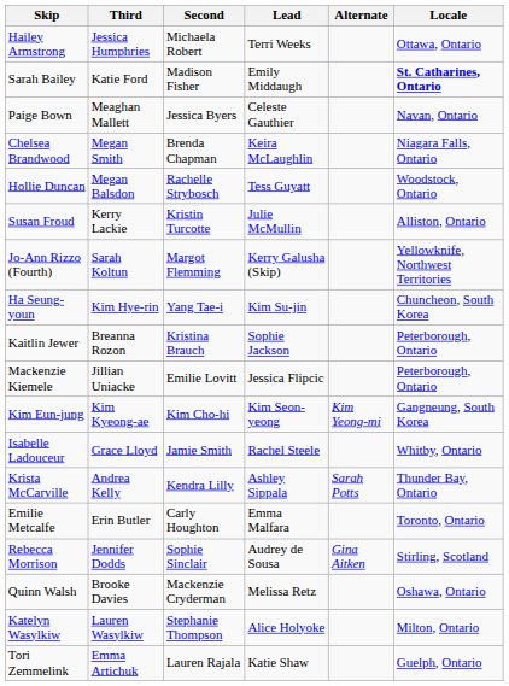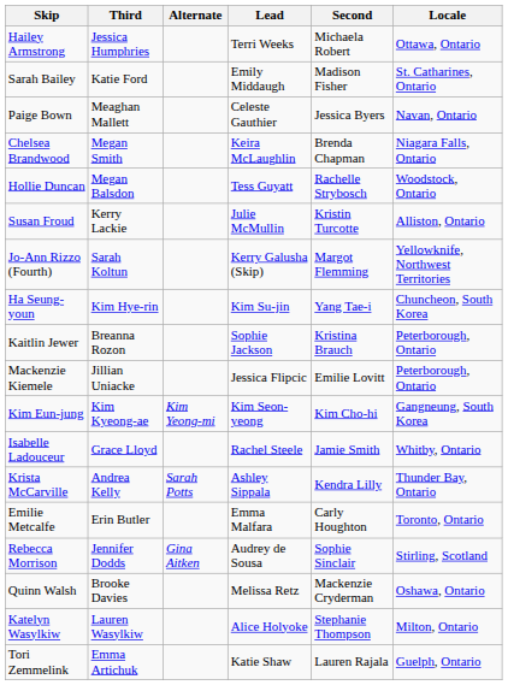columns swapped: Second <-> Alternate
Sarah Bailey | Locale: bold -> normal
